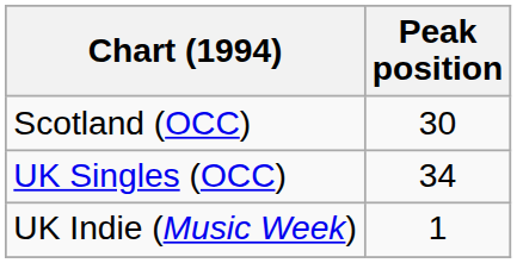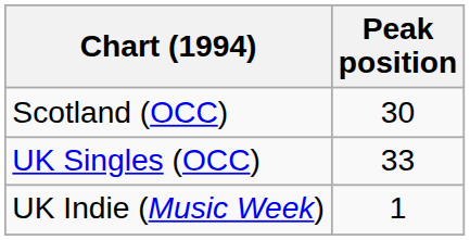UK Singles (OCC) | Peak position: 34 -> 33
